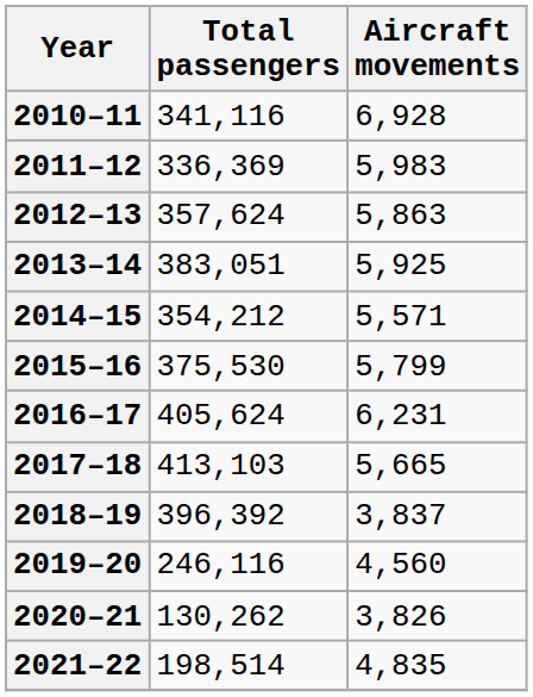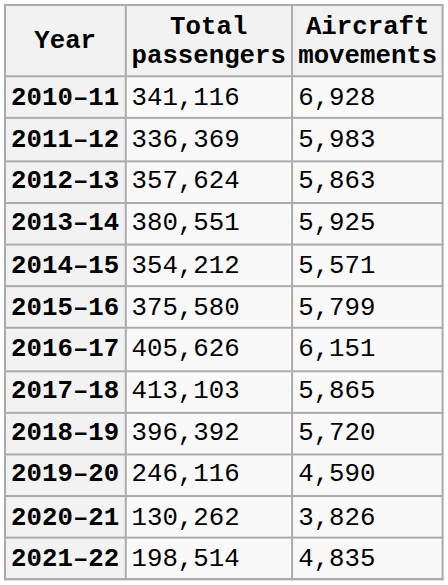2013–14 | Total passengers: 383,051 -> 380,551
2015–16 | Total passengers: 375,530 -> 375,580
2016–17 | Total passengers: 405,624 -> 405,626
2016–17 | Aircraft movements: 6,231 -> 6,151
2017–18 | Aircraft movements: 5,665 -> 5,865
2018–19 | Aircraft movements: 3,837 -> 5,720
2019–20 | Aircraft movements: 4,560 -> 4,590
